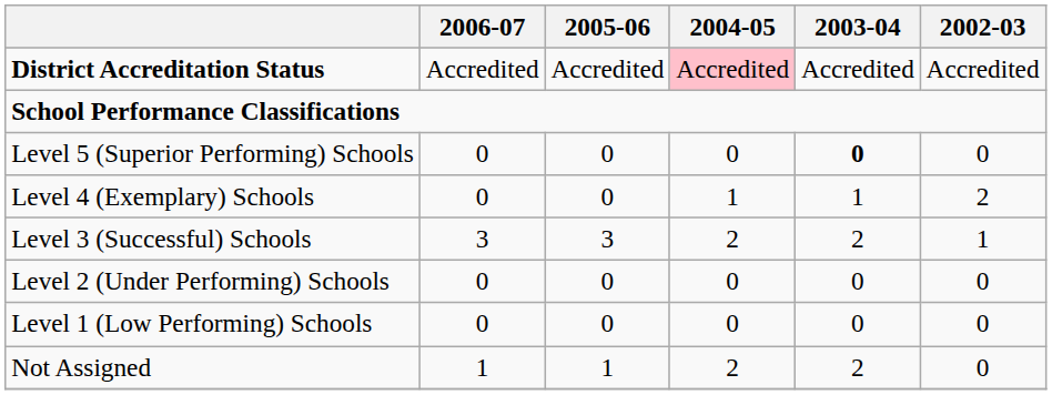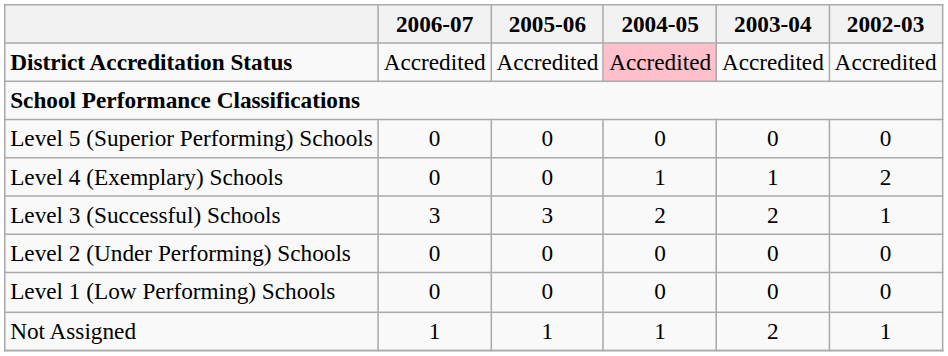Level 5 (Superior Performing) Schools | 2003-04: bold -> normal
Not Assigned | 2004-05: 2 -> 1
Not Assigned | 2002-03: 0 -> 1
